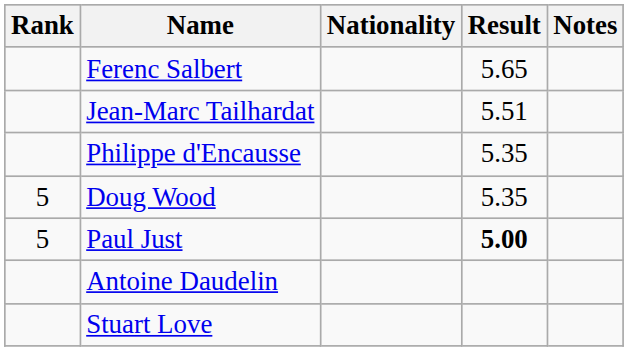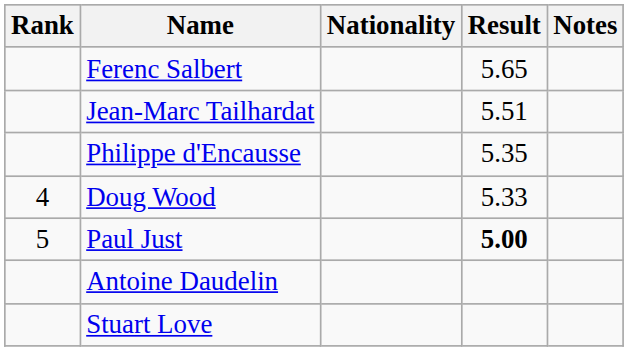Doug Wood | Rank: 5 -> 4
Doug Wood | Result: 5.35 -> 5.33
